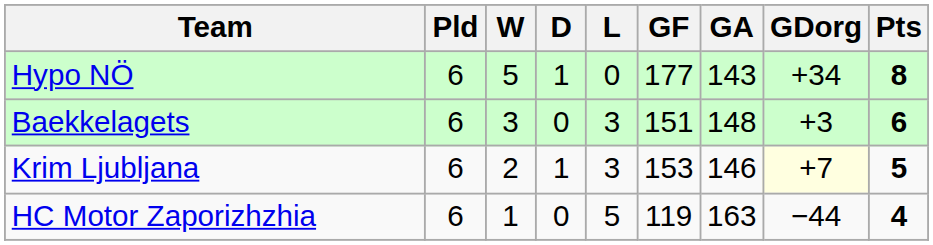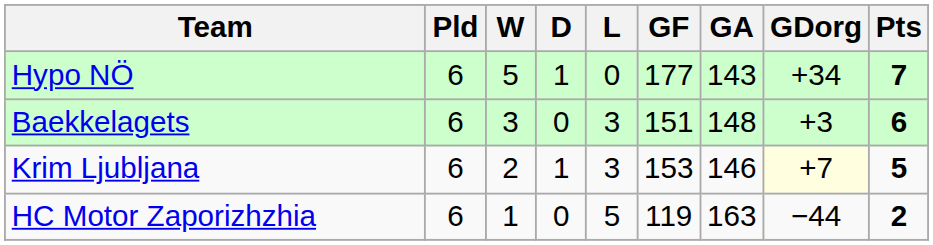Hypo NÖ | Pts: 8 -> 7
HC Motor Zaporizhzhia | Pts: 4 -> 2
